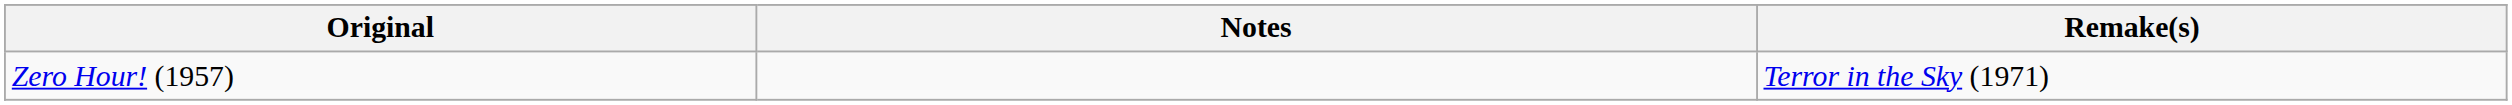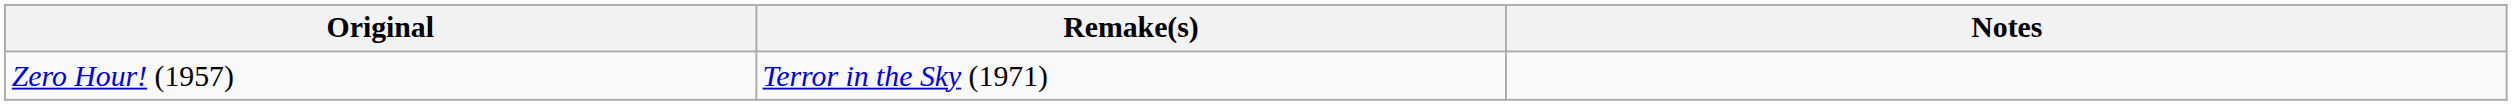columns swapped: Remake(s) <-> Notes
